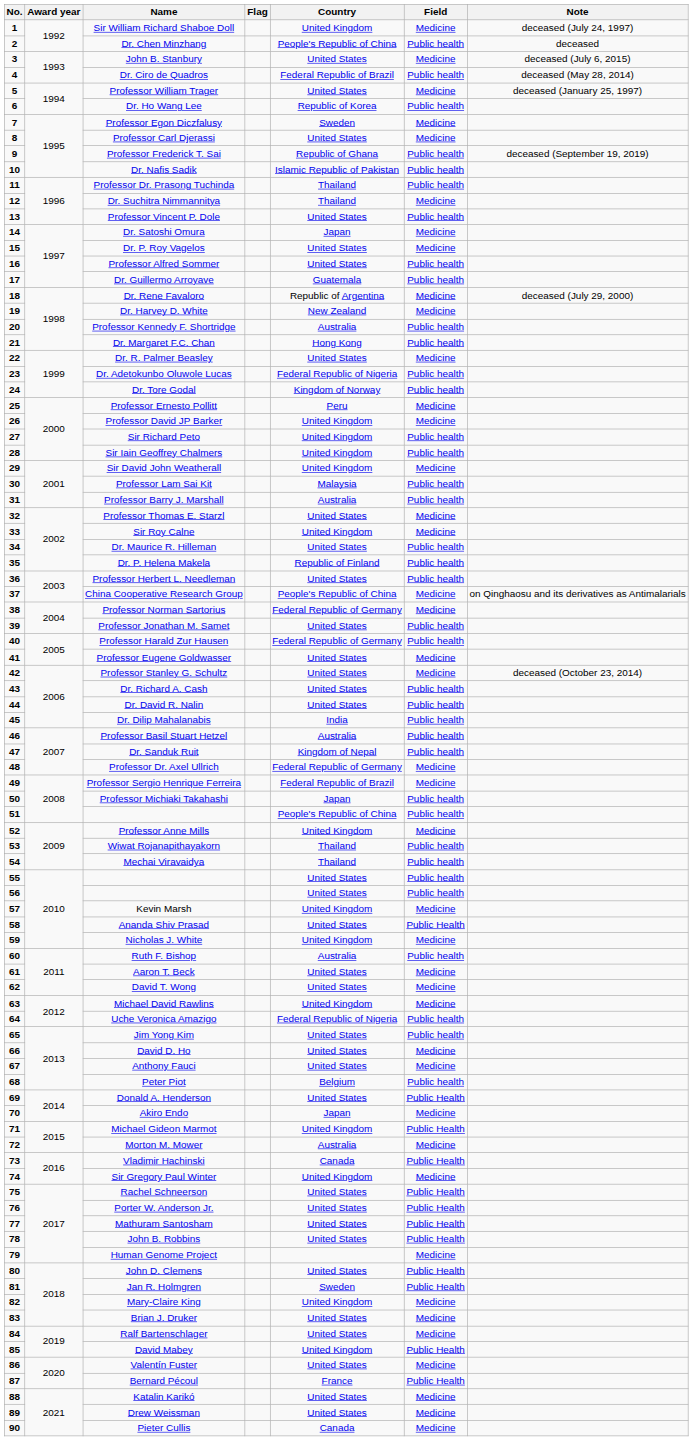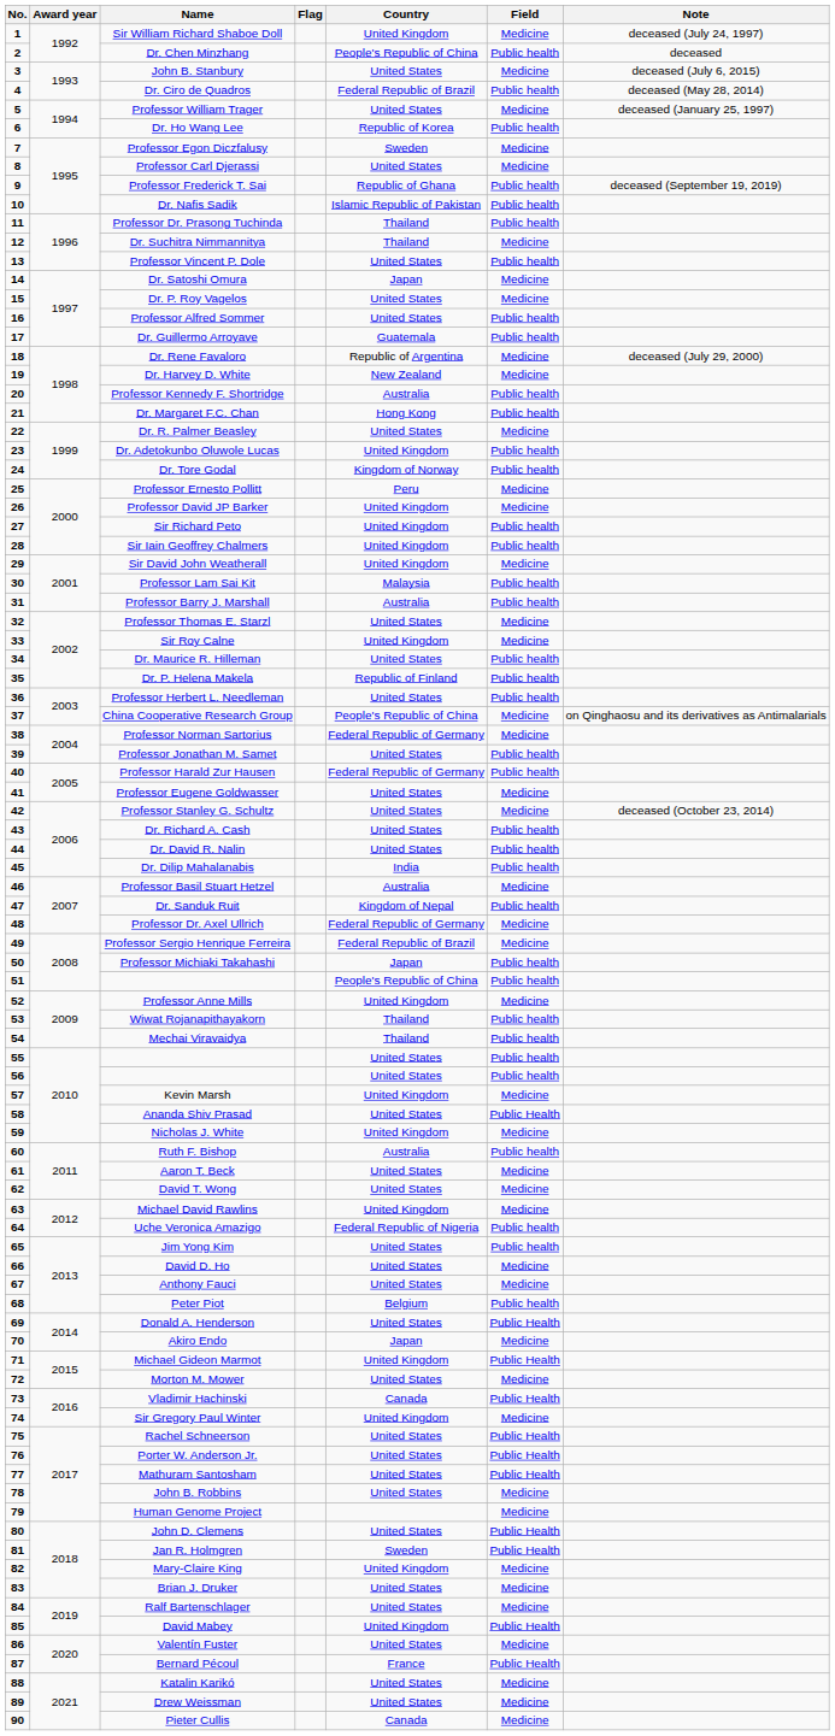Dr. Adetokunbo Oluwole Lucas | Country: Federal Republic of Nigeria -> United Kingdom
Professor Basil Stuart Hetzel | Field: Public health -> Medicine
Morton M. Mower | Country: Australia -> United States
John B. Robbins | Field: Public Health -> Medicine
